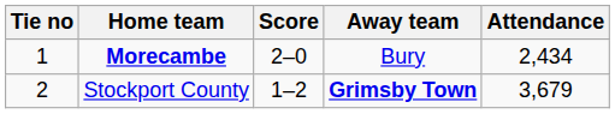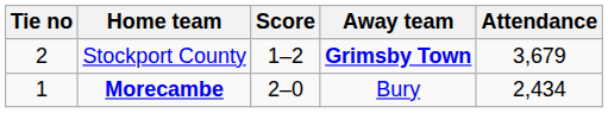rows swapped: Morecambe <-> Stockport County
